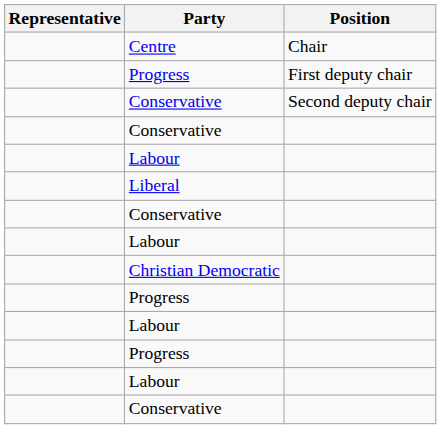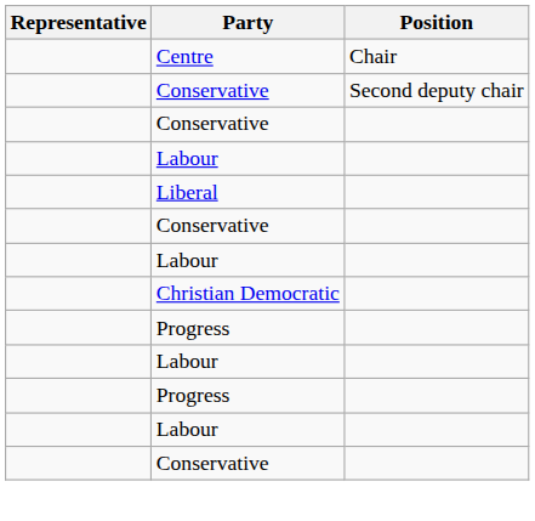- row: Progress | First deputy chair
